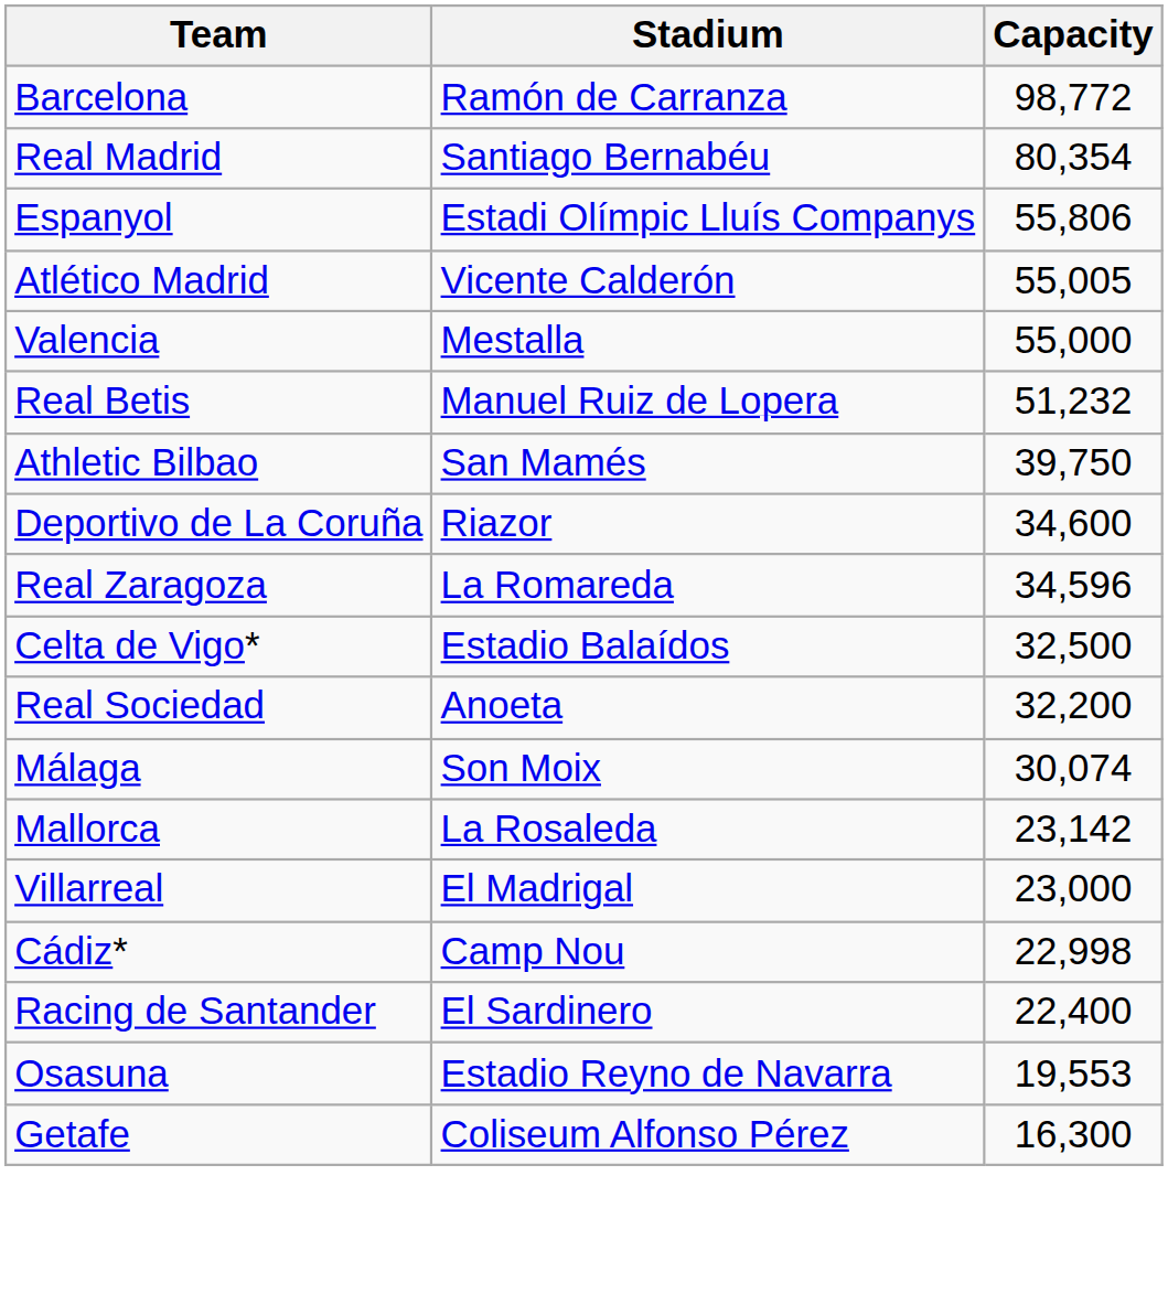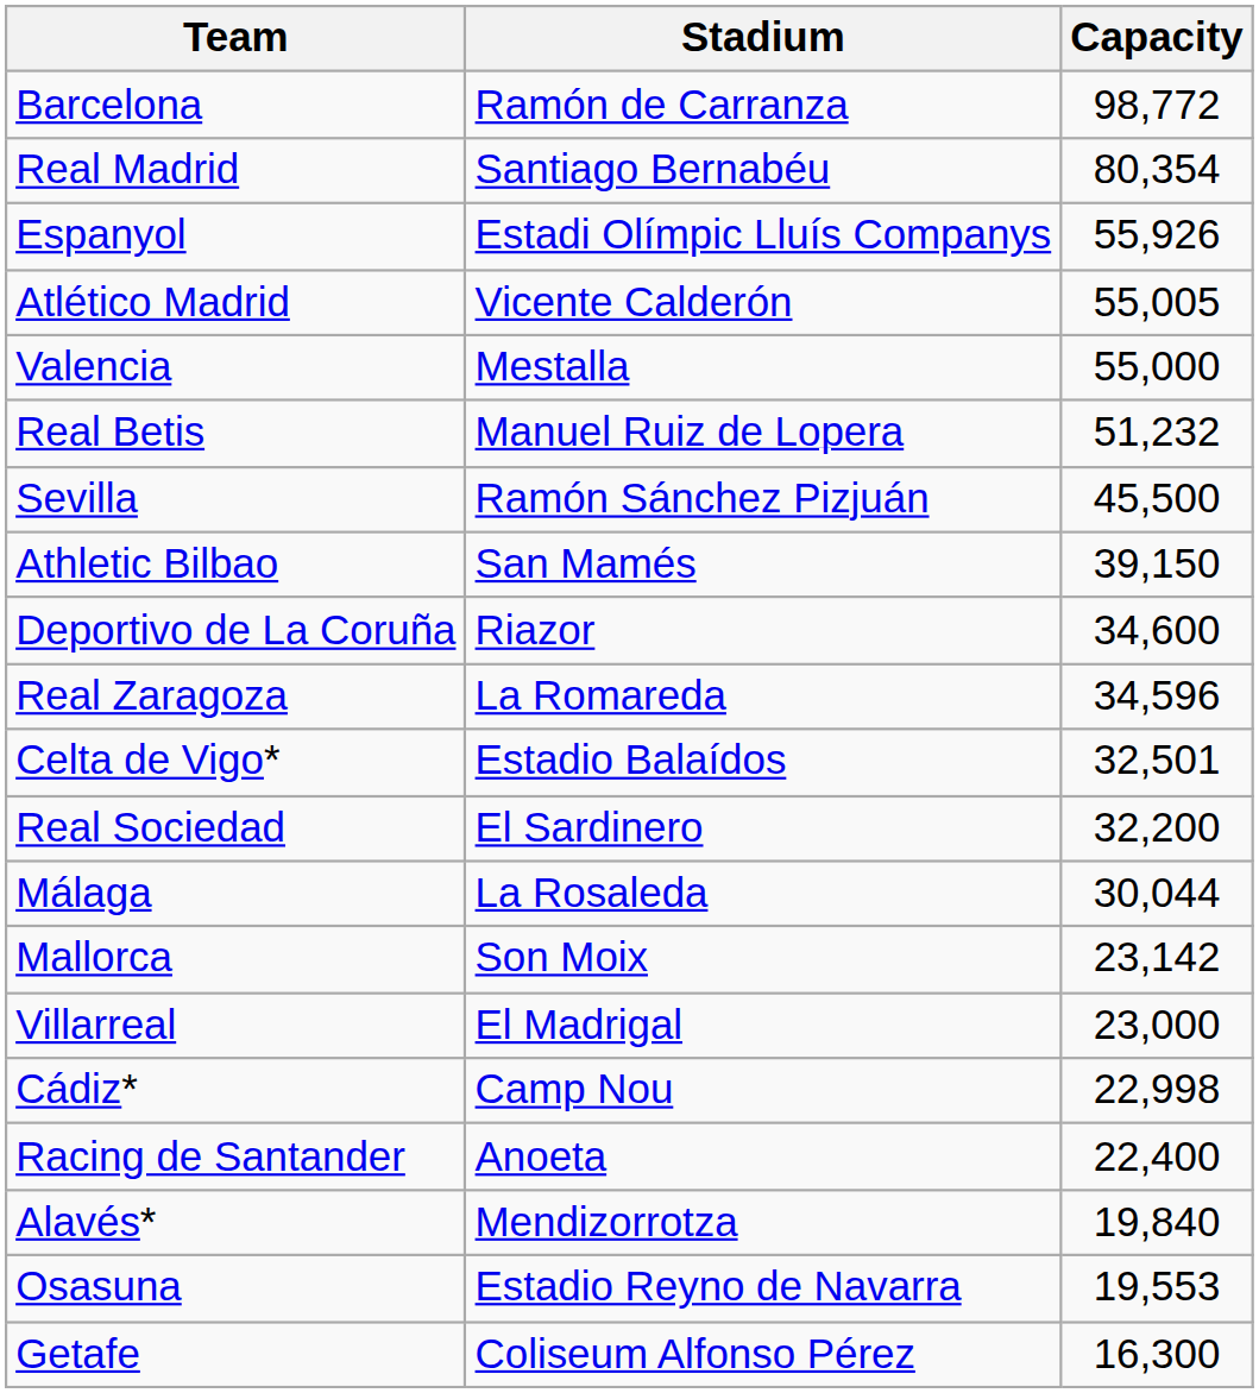Espanyol | Capacity: 55,806 -> 55,926
+ row: Sevilla | Ramón Sánchez Pizjuán | 45,500
Athletic Bilbao | Capacity: 39,750 -> 39,150
Celta de Vigo* | Capacity: 32,500 -> 32,501
Real Sociedad | Stadium: Anoeta -> El Sardinero
Málaga | Stadium: Son Moix -> La Rosaleda
Málaga | Capacity: 30,074 -> 30,044
Mallorca | Stadium: La Rosaleda -> Son Moix
Racing de Santander | Stadium: El Sardinero -> Anoeta
+ row: Alavés* | Mendizorrotza | 19,840
